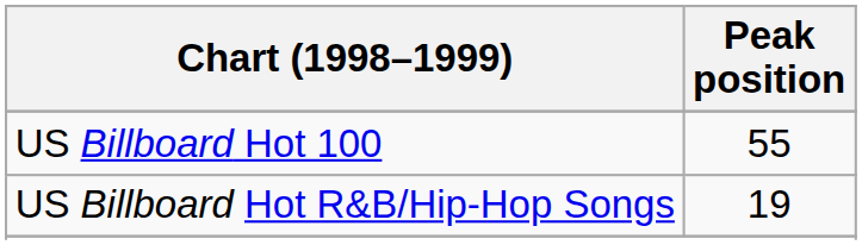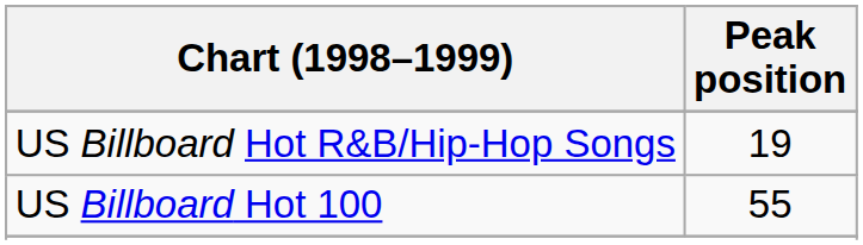rows swapped: US Billboard Hot 100 <-> US Billboard Hot R&B/Hip-Hop Songs
